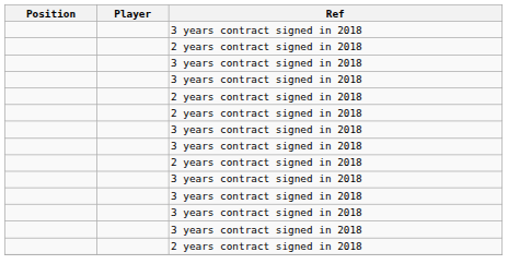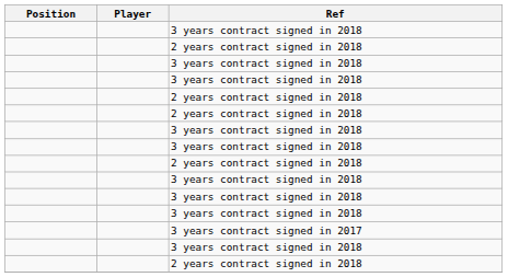+ row: 3 years contract signed in 2017
